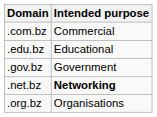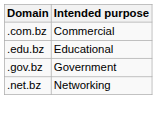.net.bz | Intended purpose: bold -> normal
- row: .org.bz | Organisations
